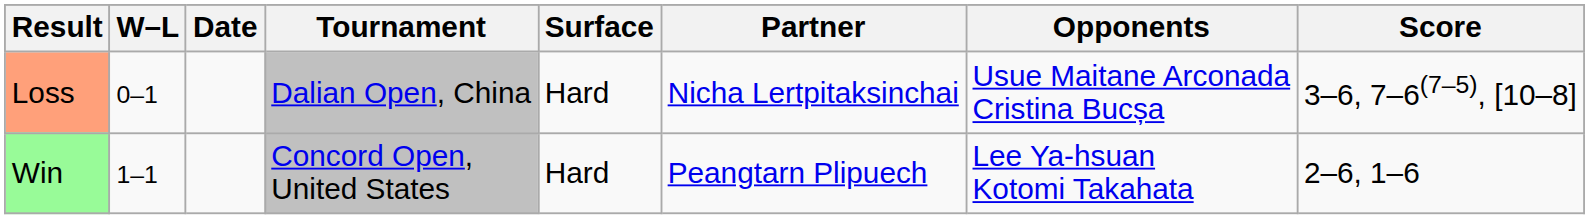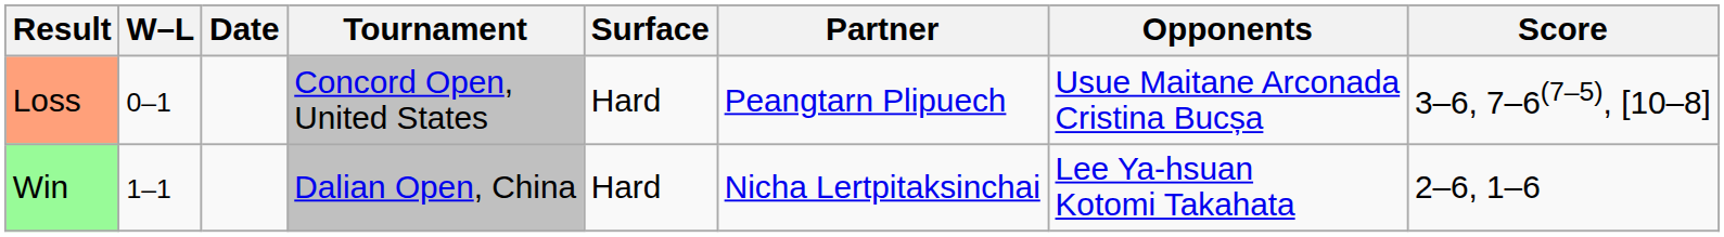Loss | Tournament: Dalian Open, China -> Concord Open, United States
Loss | Partner: Nicha Lertpitaksinchai -> Peangtarn Plipuech
Win | Tournament: Concord Open, United States -> Dalian Open, China
Win | Partner: Peangtarn Plipuech -> Nicha Lertpitaksinchai
